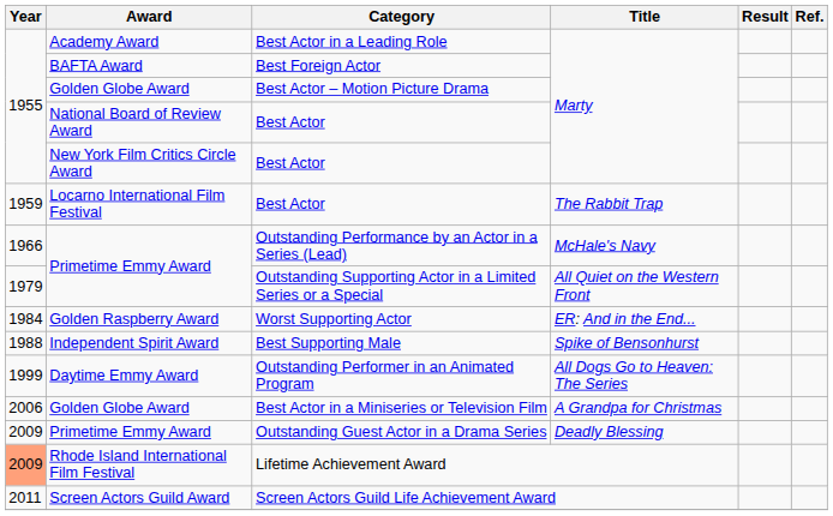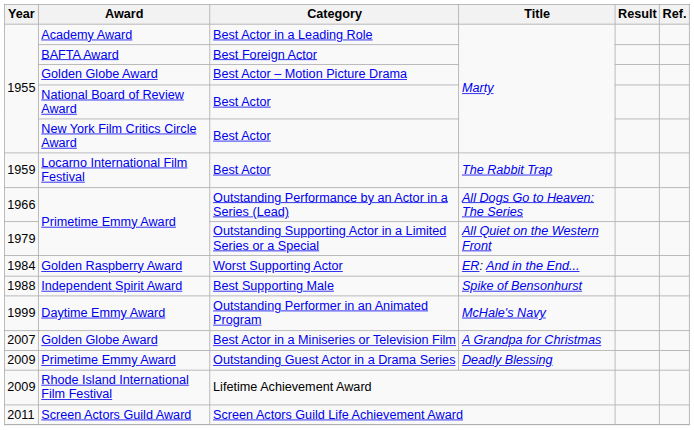Outstanding Performance by an Actor in a Series (Lead) | Title: McHale's Navy -> All Dogs Go to Heaven: The Series
Outstanding Performer in an Animated Program | Title: All Dogs Go to Heaven: The Series -> McHale's Navy
Best Actor in a Miniseries or Television Film | Year: 2006 -> 2007
Lifetime Achievement Award | Year: lightsalmon background -> no background
